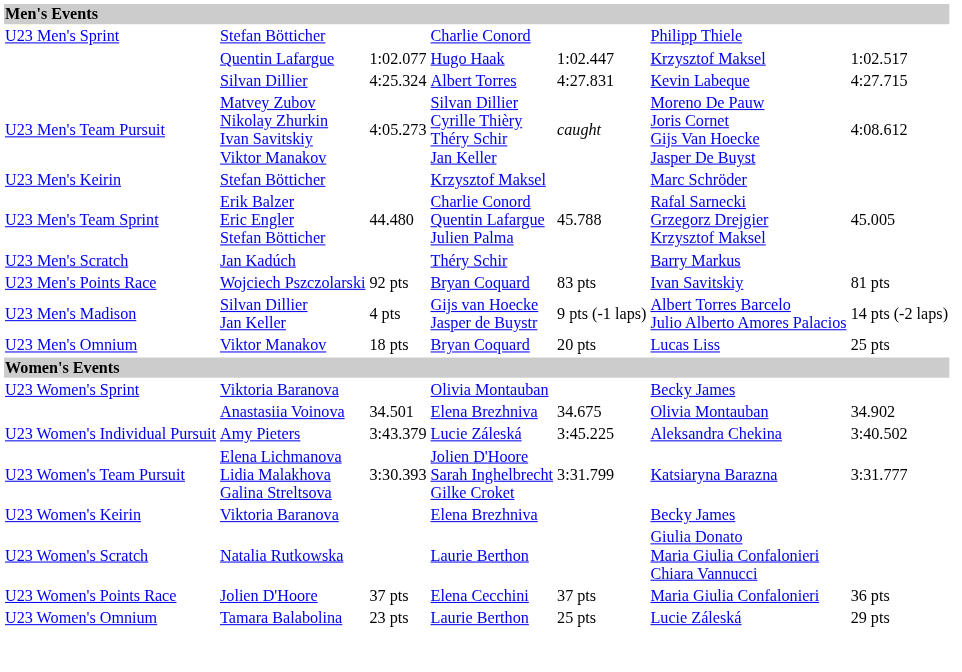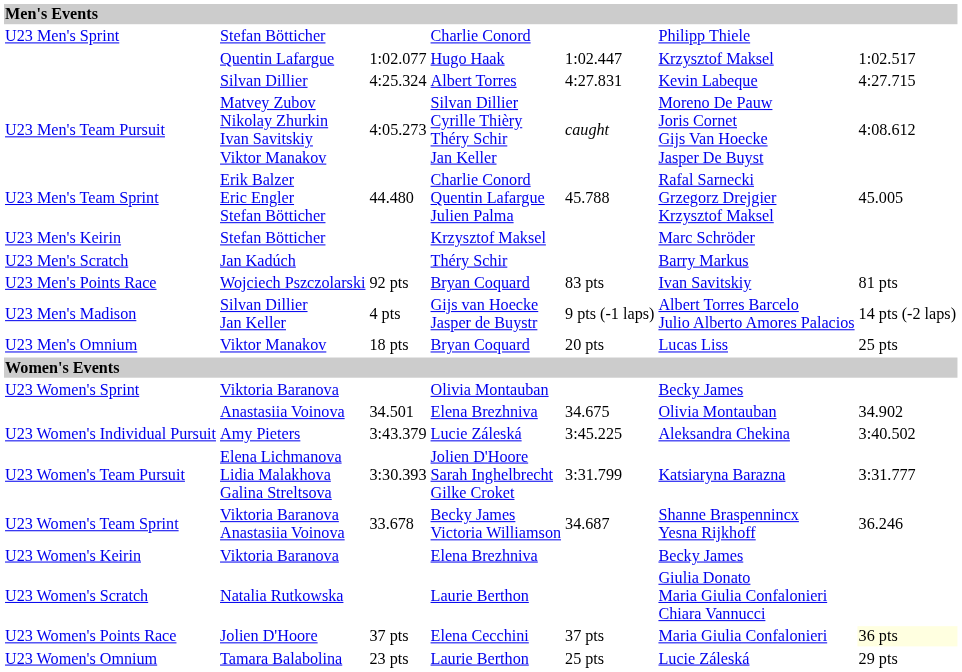rows swapped: U23 Men's Team Sprint <-> U23 Men's Keirin
+ row: U23 Women's Team Sprint | Viktoria Baranova Anastasiia Voinova | 33.678 | Becky James Victoria Williamson | 34.687 | Shanne Braspennincx Yesna Rijkhoff | 36.246
U23 Women's Points Race | column 7: no background -> lightyellow background
